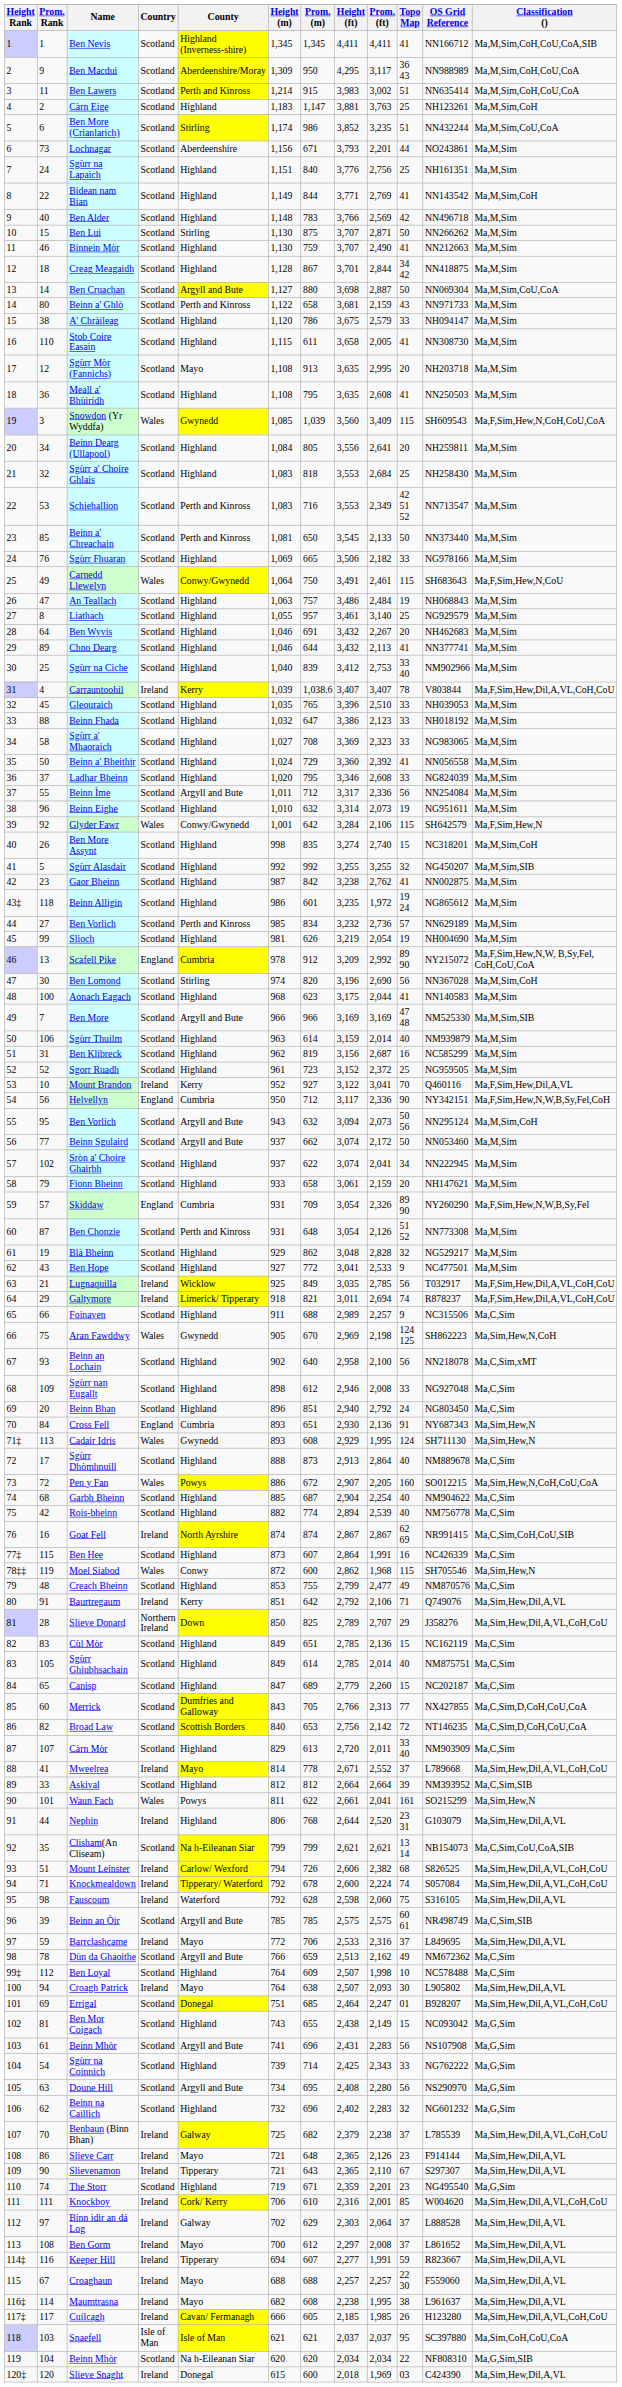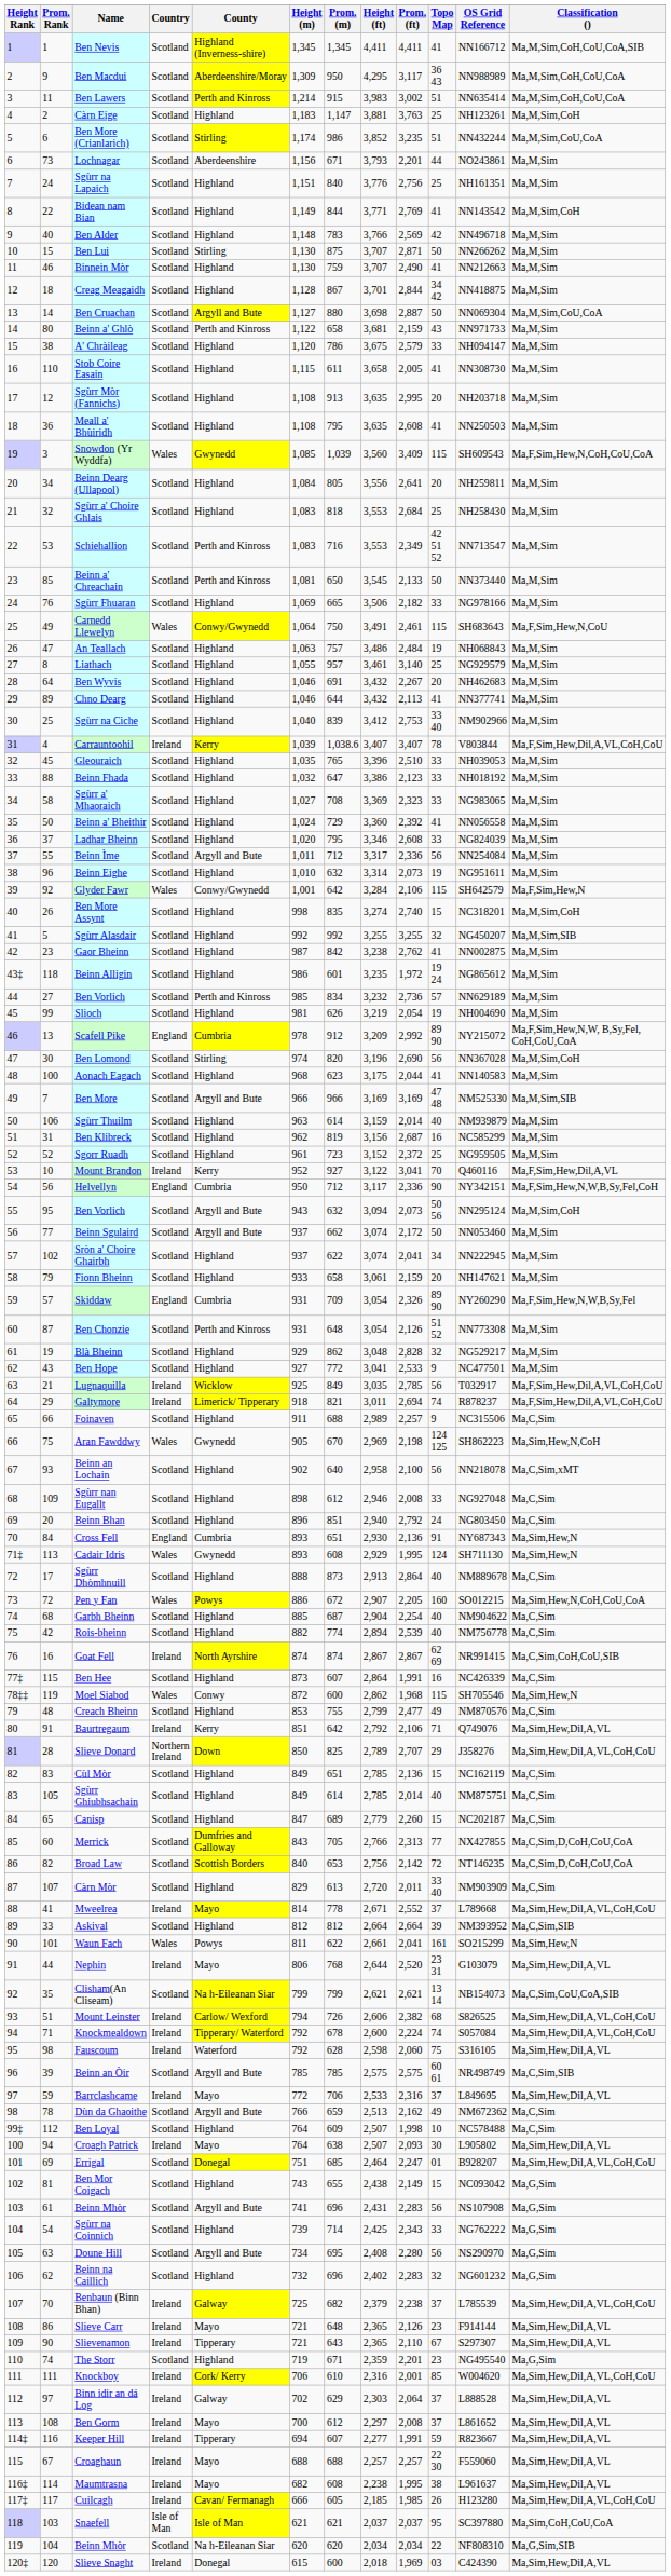Sgùrr Mòr (Fannichs) | County: Mayo -> Highland
Nephin | County: Highland -> Mayo
